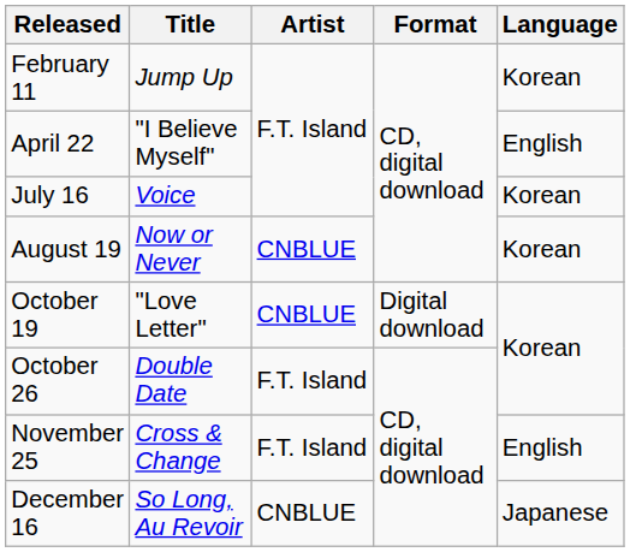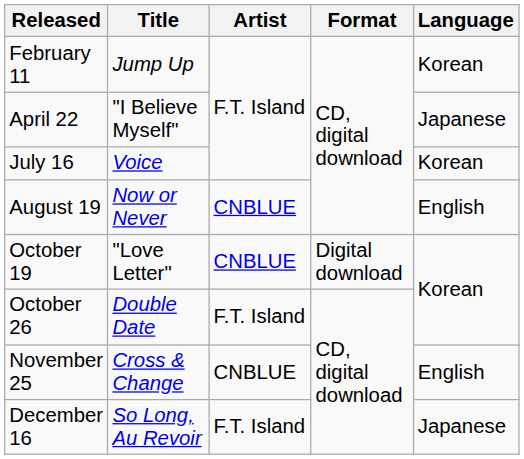April 22 | Language: English -> Japanese
August 19 | Language: Korean -> English
November 25 | Artist: F.T. Island -> CNBLUE
December 16 | Artist: CNBLUE -> F.T. Island
